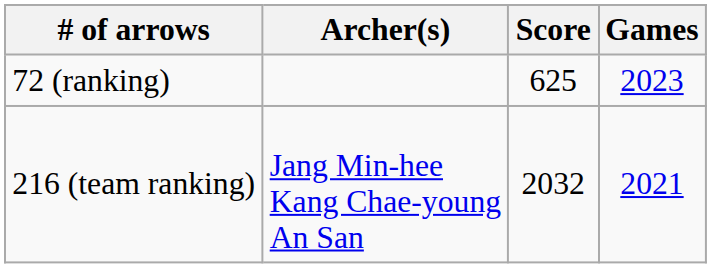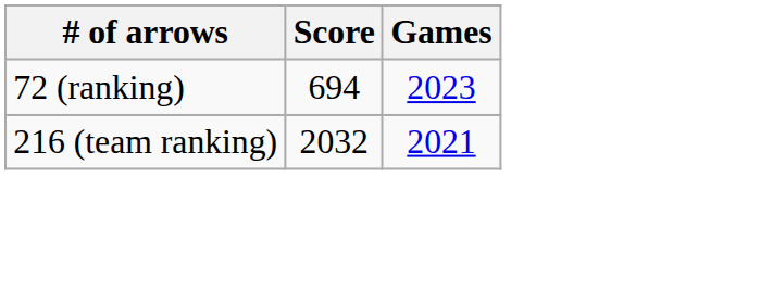- column: Archer(s) | Jang Min-hee Kang Chae-young An San
72 (ranking) | Score: 625 -> 694
